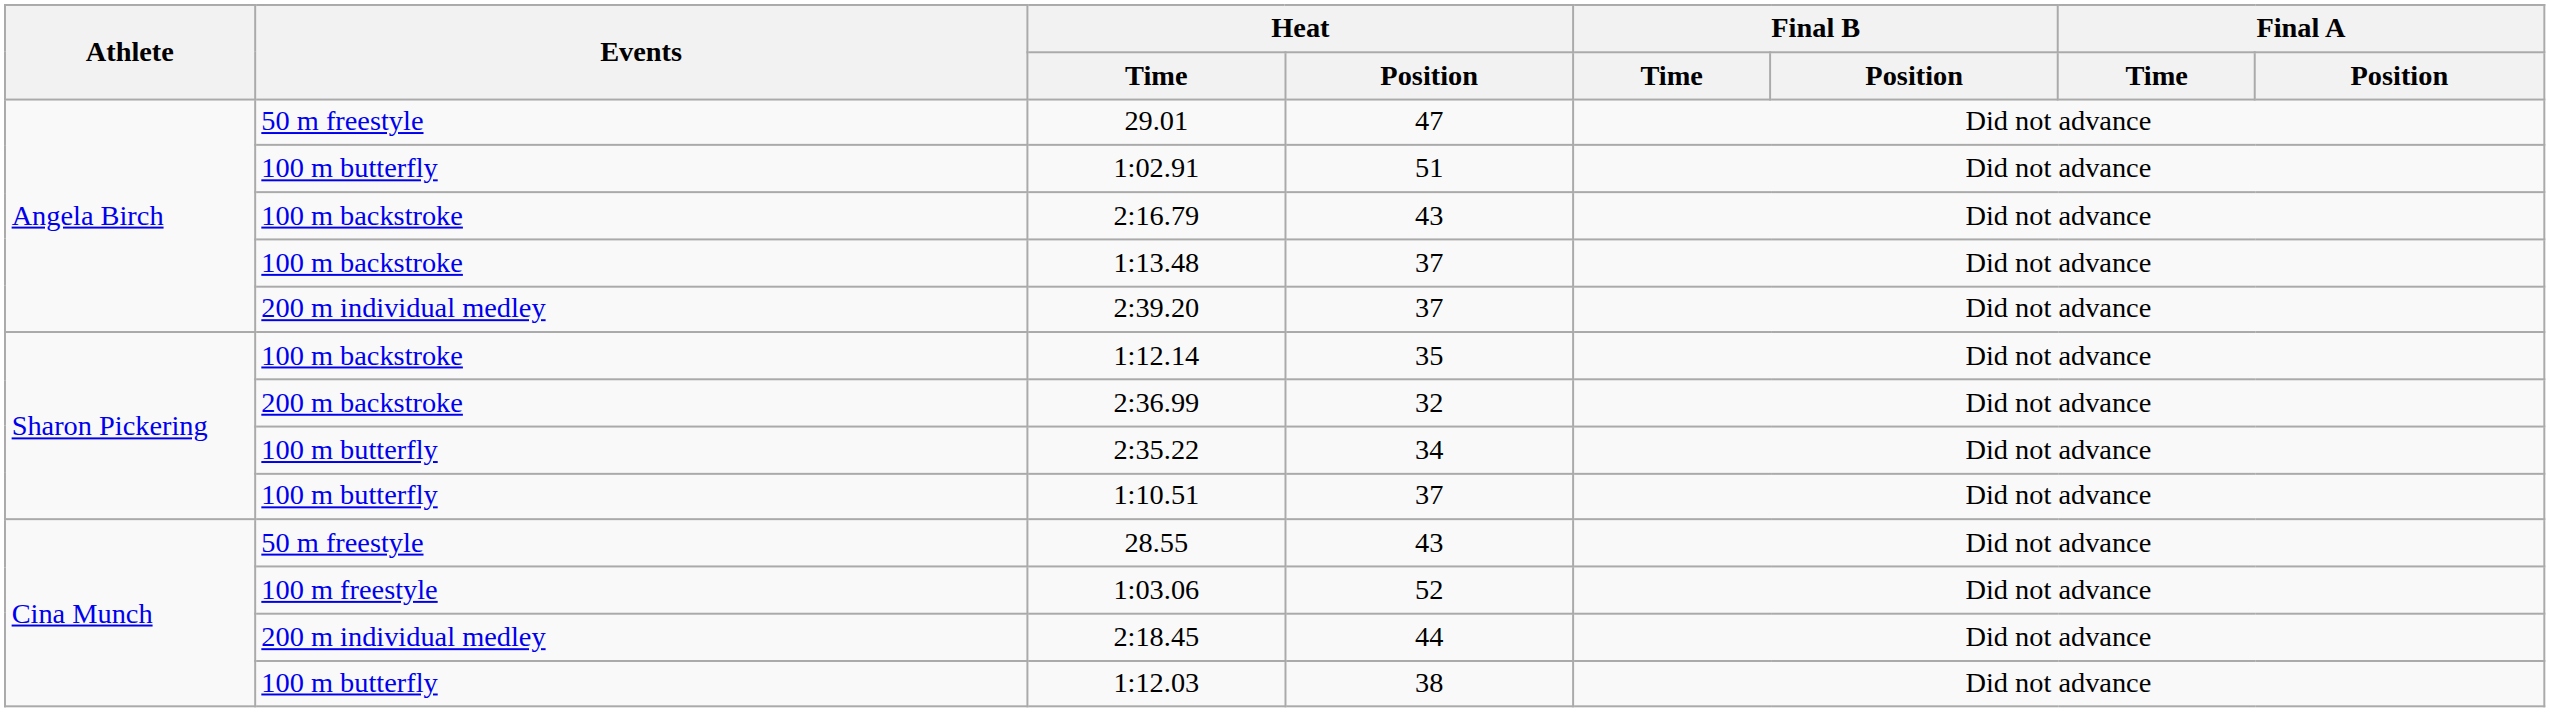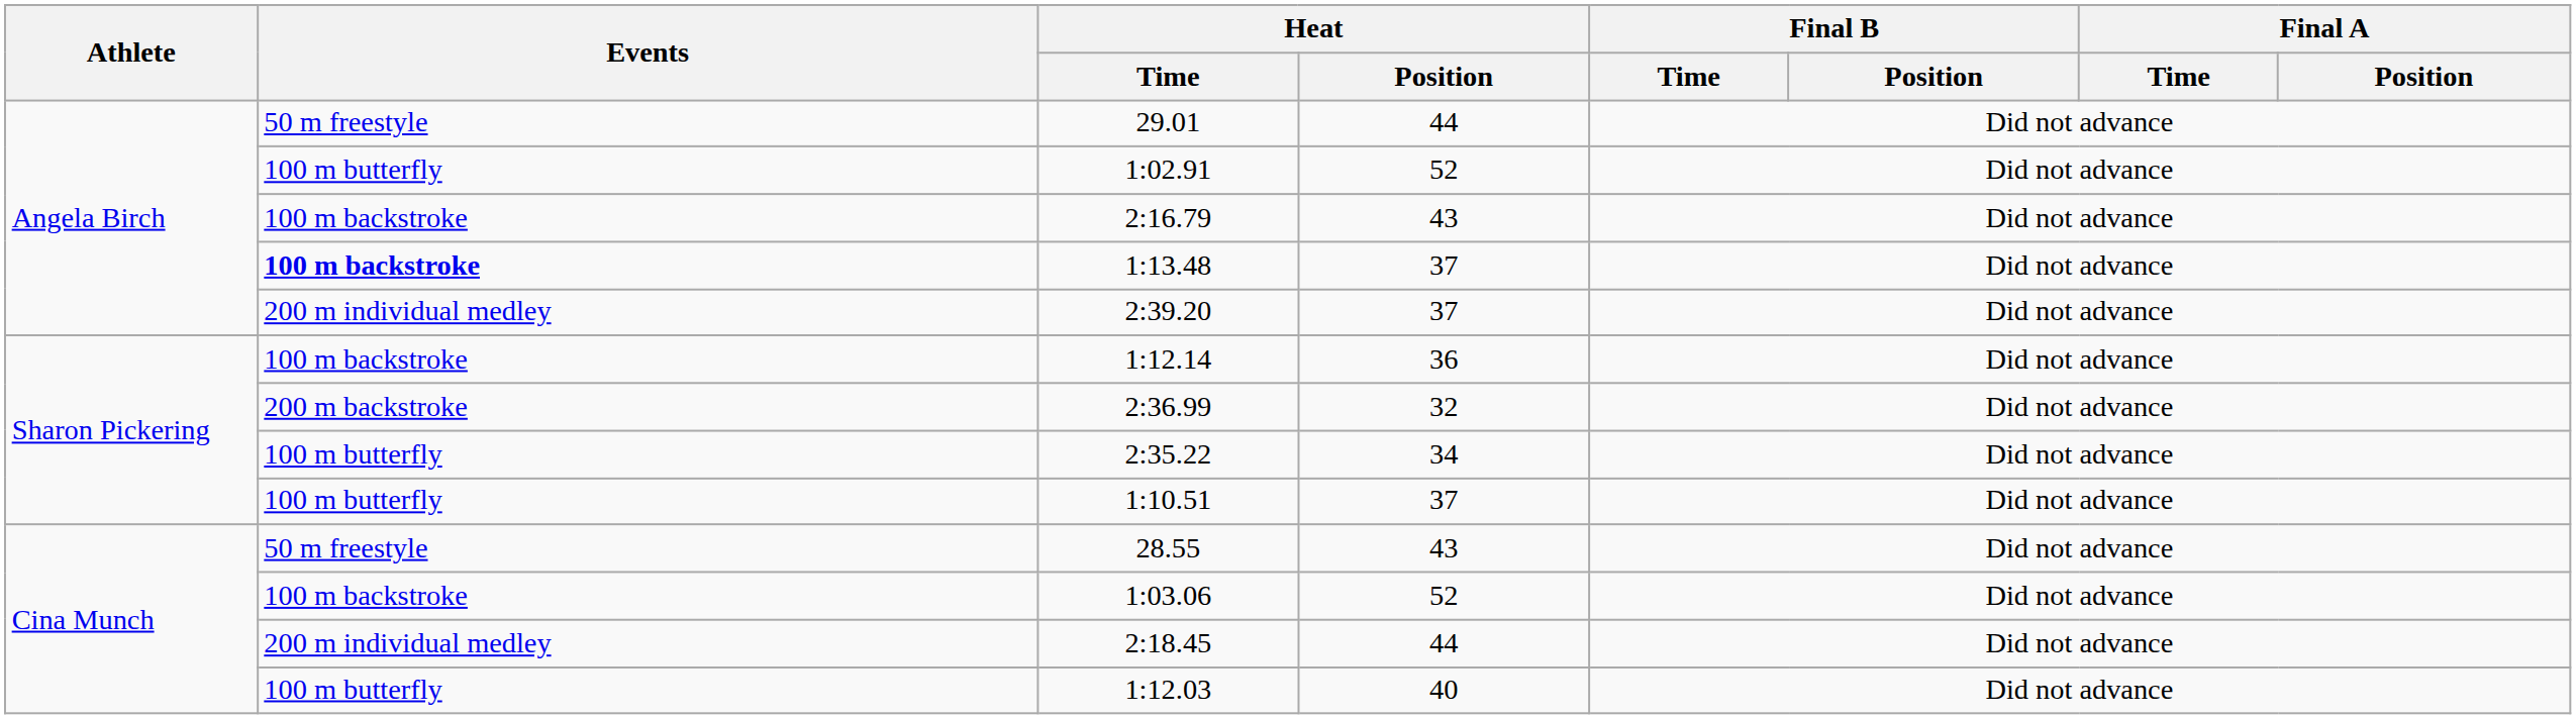29.01 | Heat / Position: 47 -> 44
1:02.91 | Heat / Position: 51 -> 52
1:13.48 | Events: normal -> bold
1:12.14 | Heat / Position: 35 -> 36
1:03.06 | Events: 100 m freestyle -> 100 m backstroke
1:12.03 | Heat / Position: 38 -> 40
